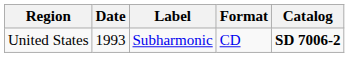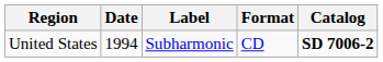United States | Date: 1993 -> 1994
